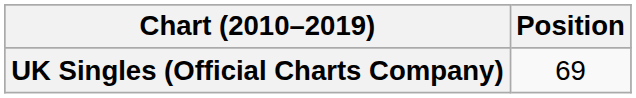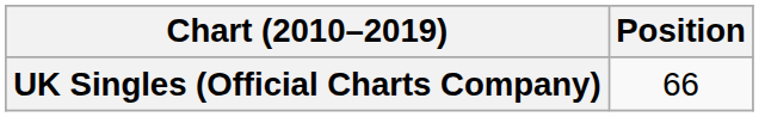UK Singles (Official Charts Company) | Position: 69 -> 66
